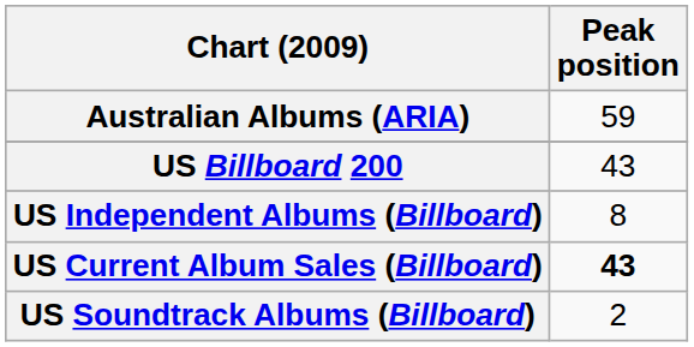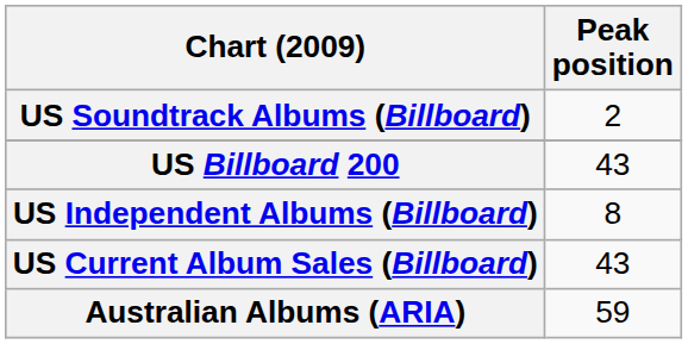rows swapped: Australian Albums (ARIA) <-> US Soundtrack Albums (Billboard)
US Current Album Sales (Billboard) | Peak position: bold -> normal
